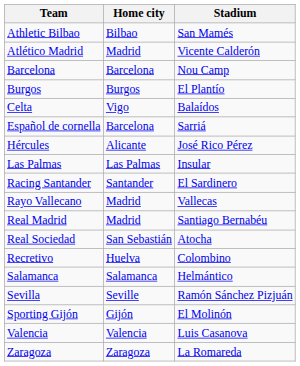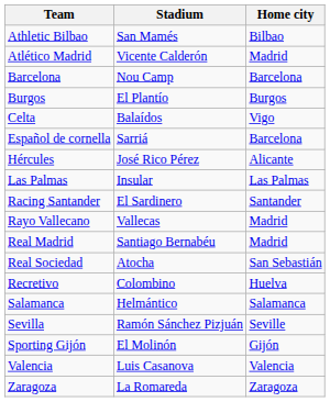columns swapped: Home city <-> Stadium
